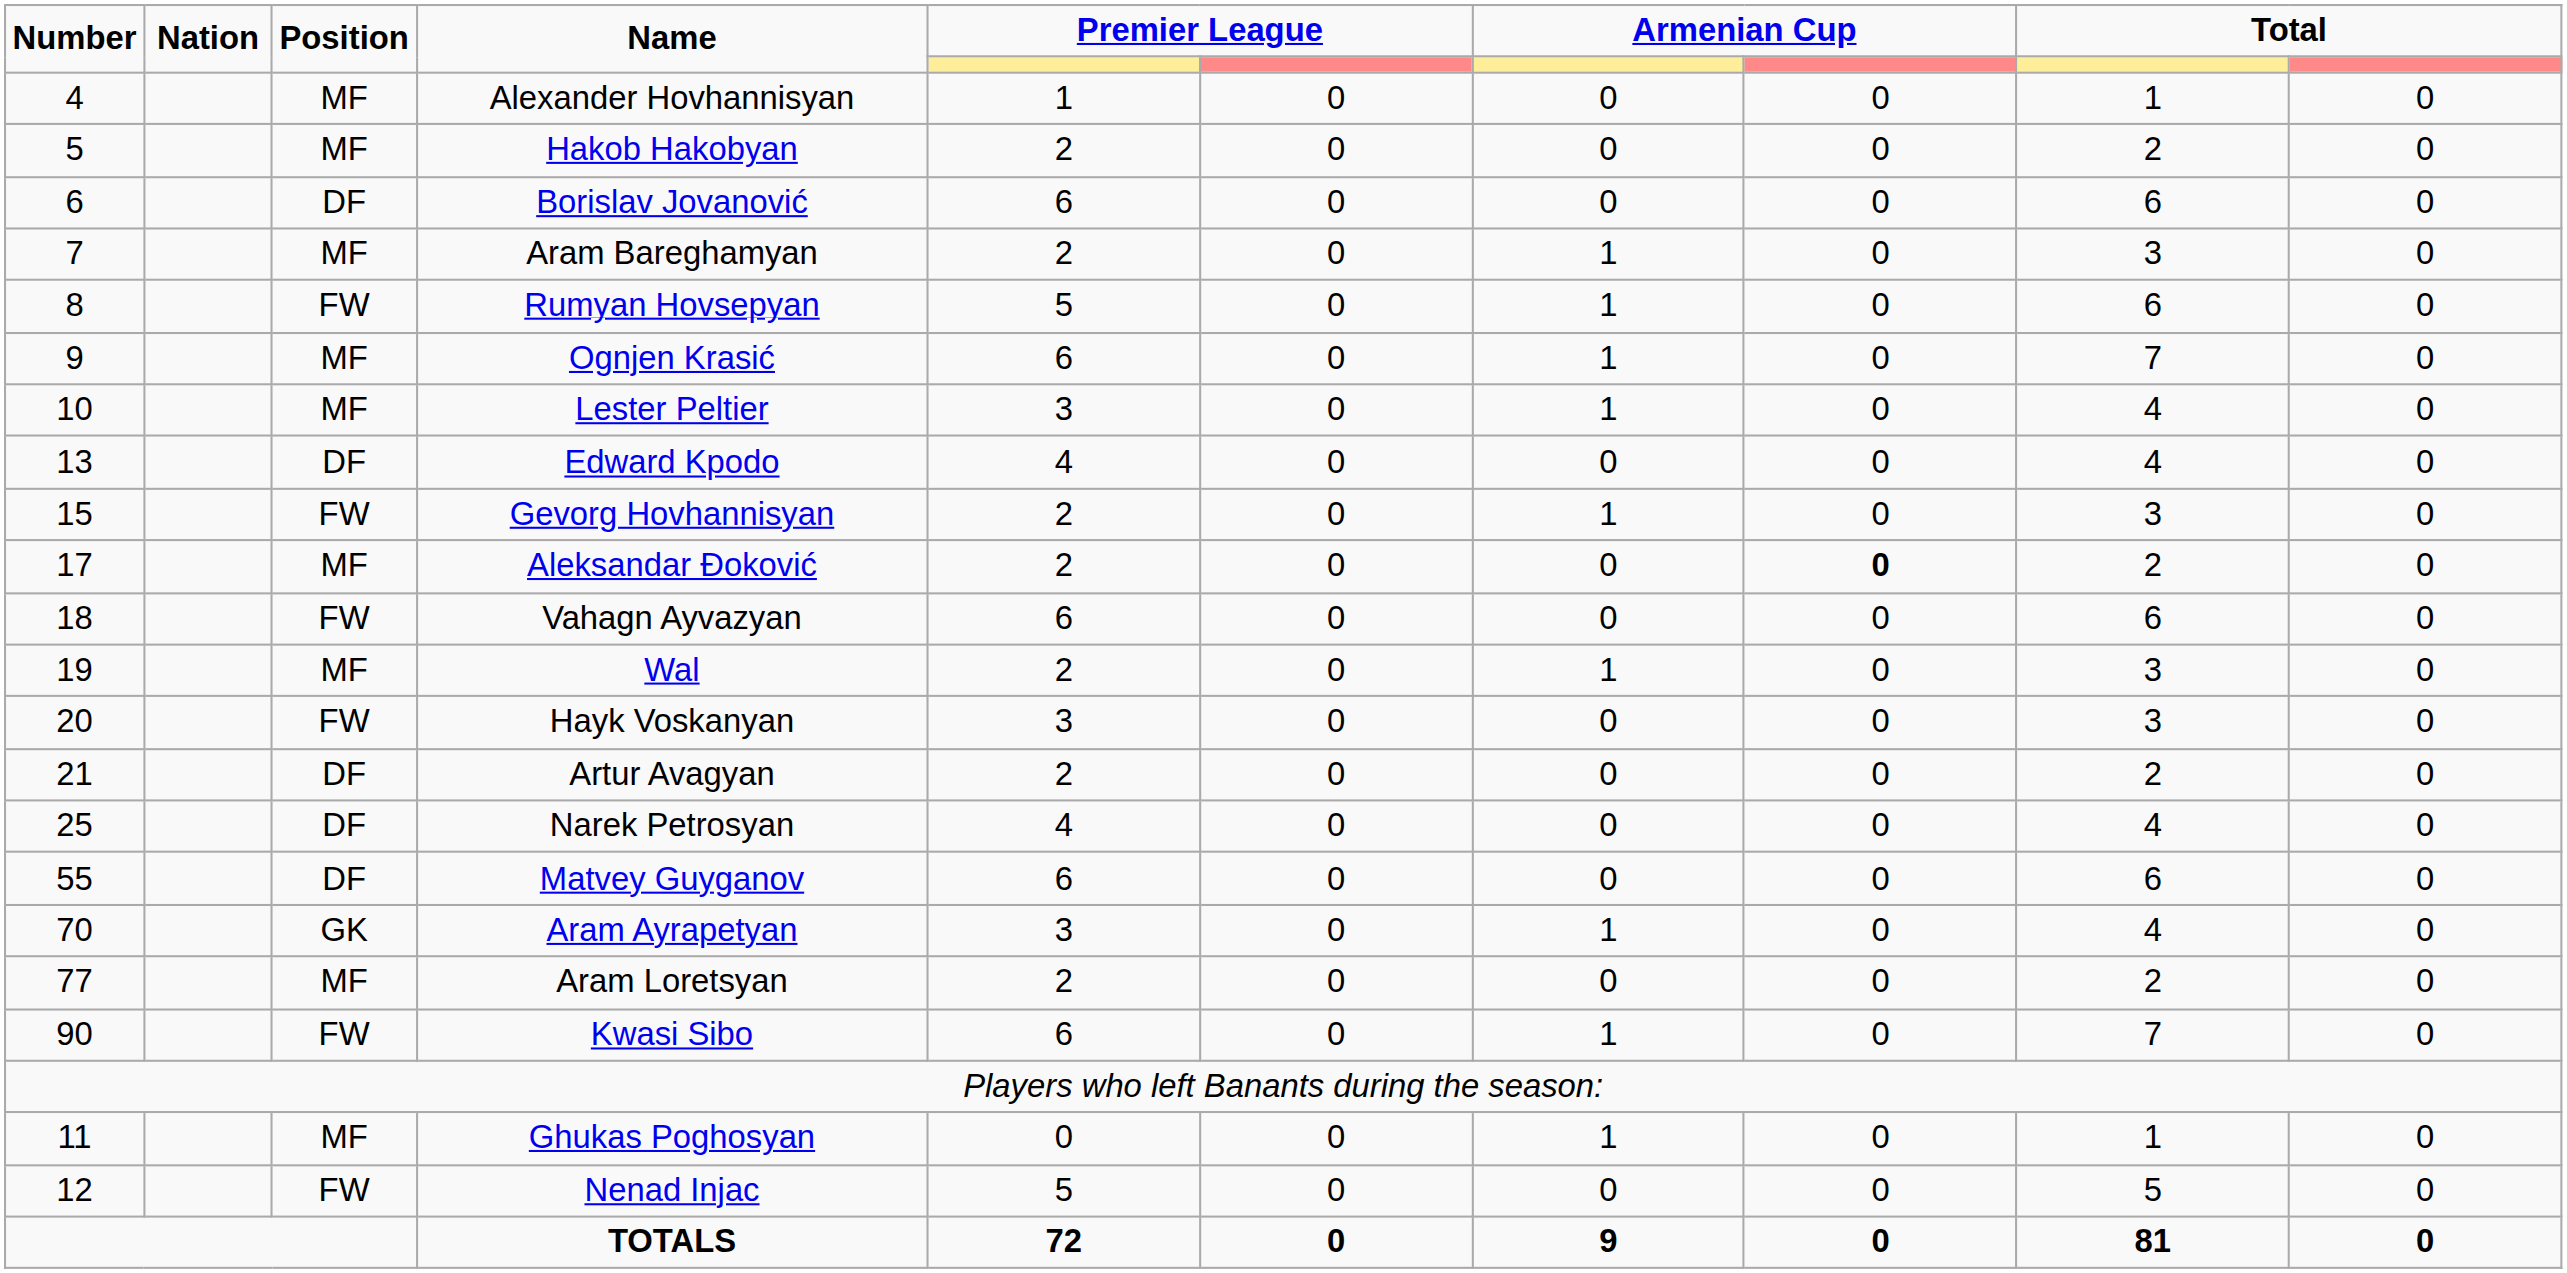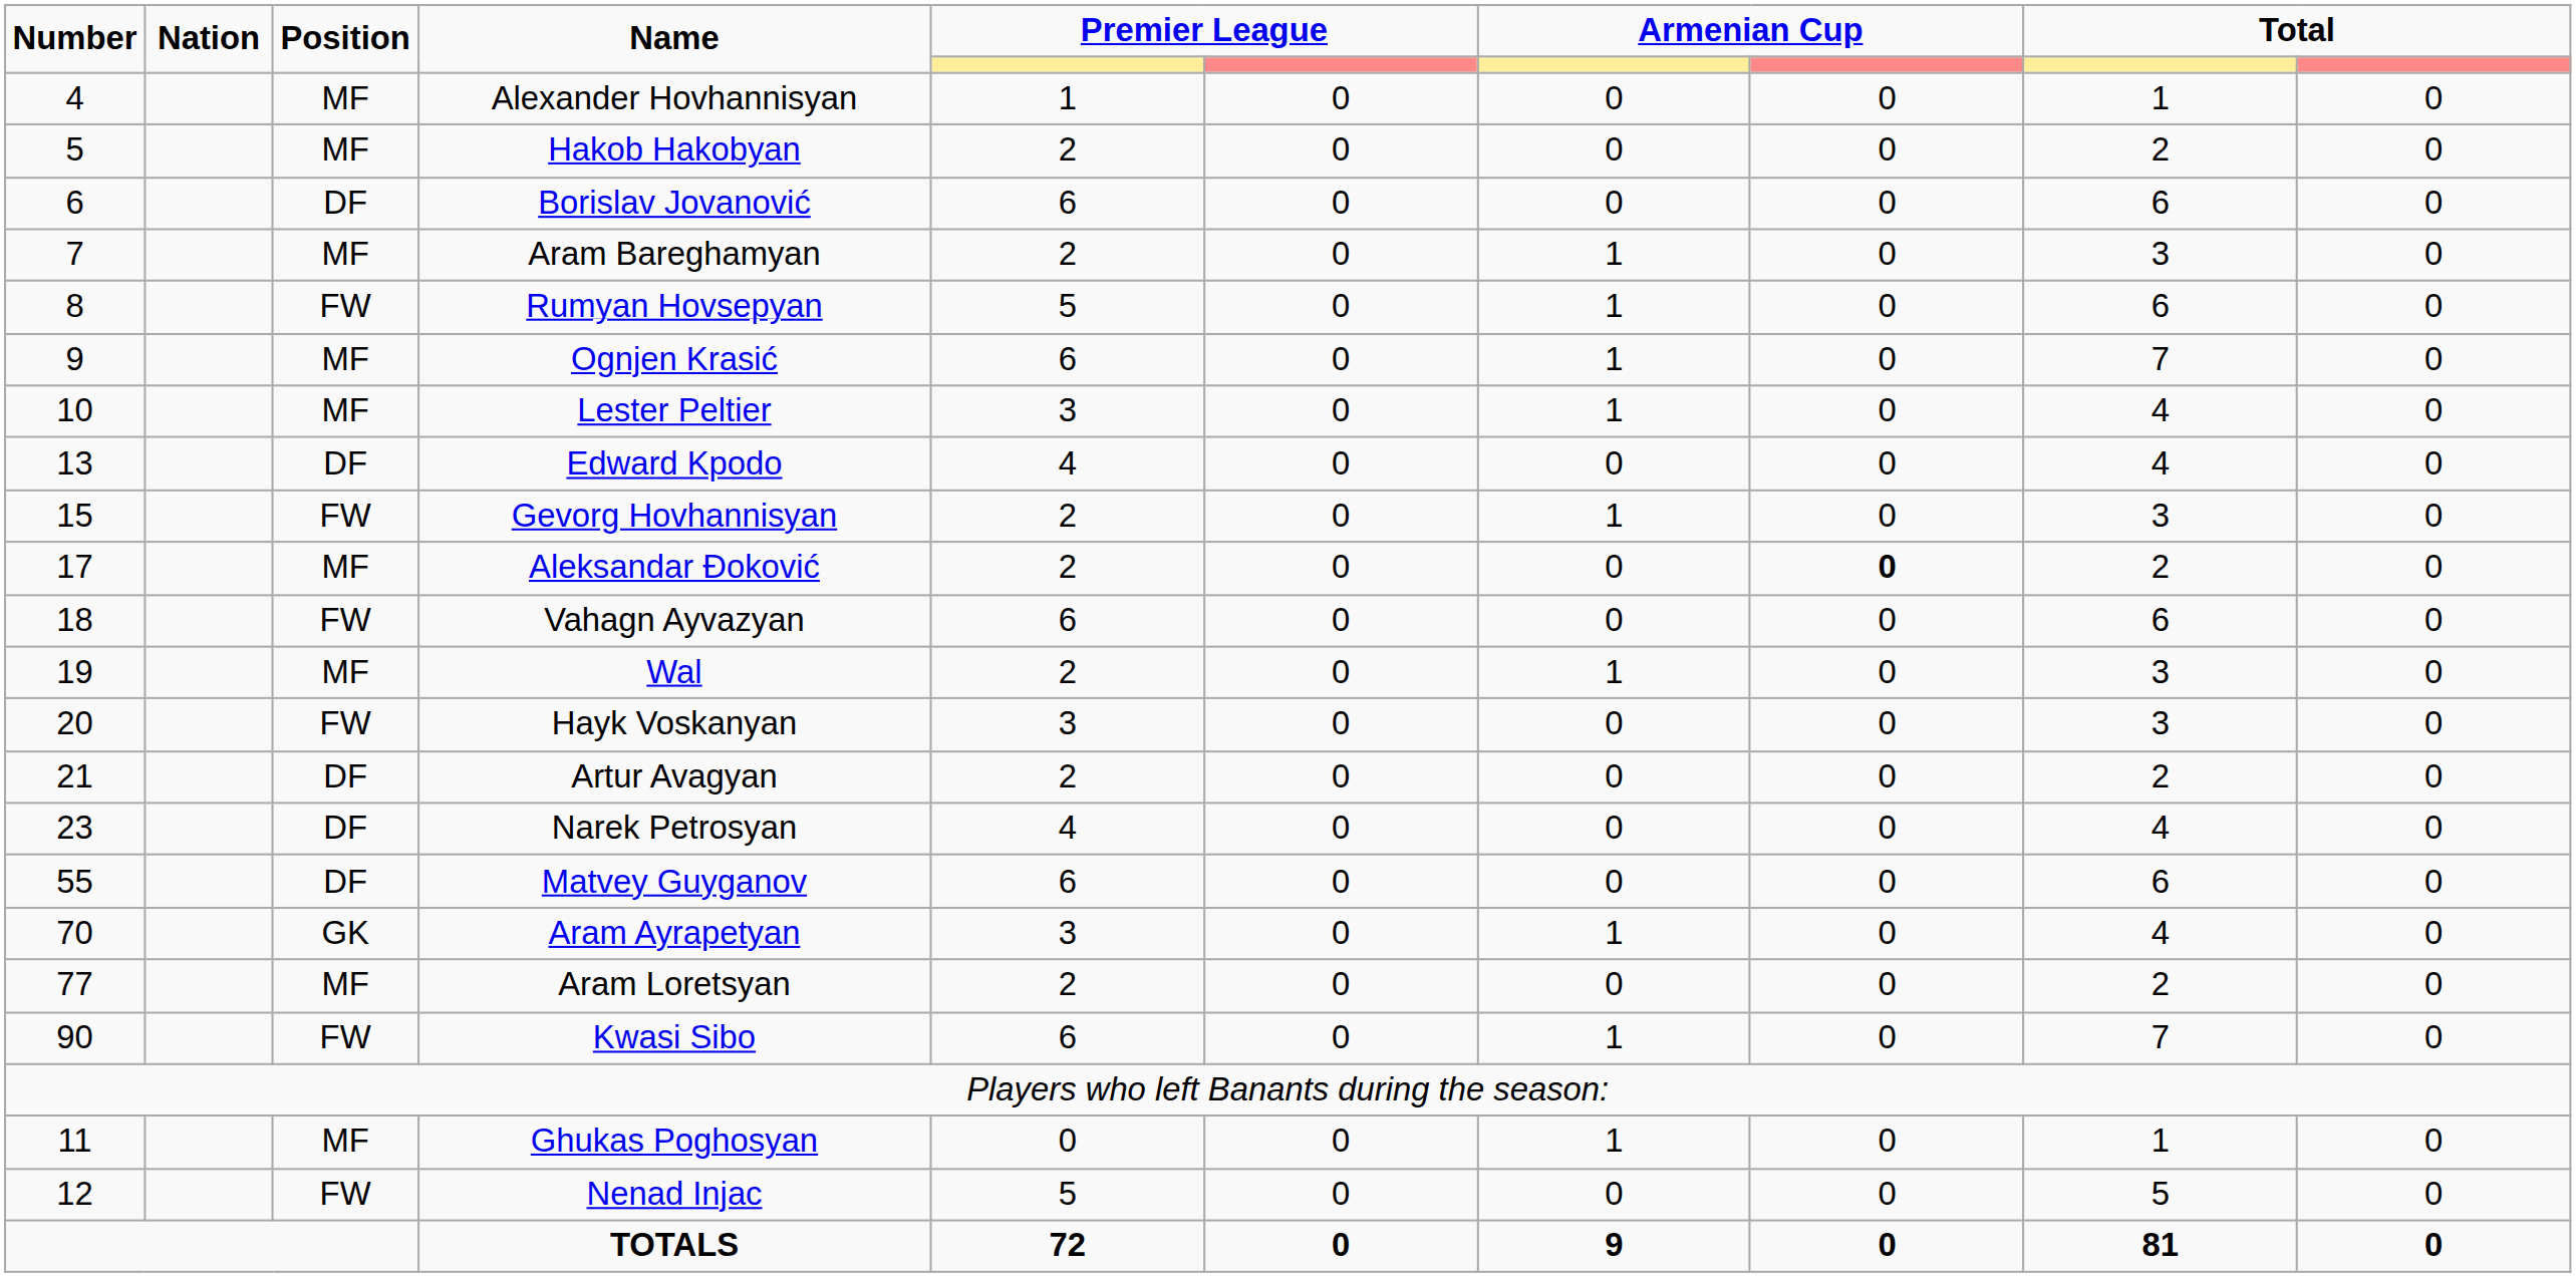Narek Petrosyan | Number: 25 -> 23
